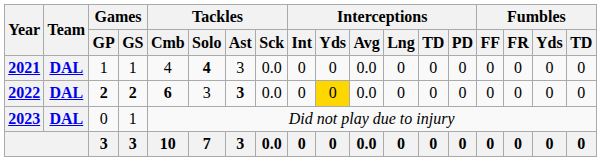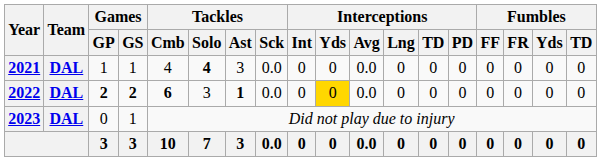2022 | Tackles / Ast: 3 -> 1
